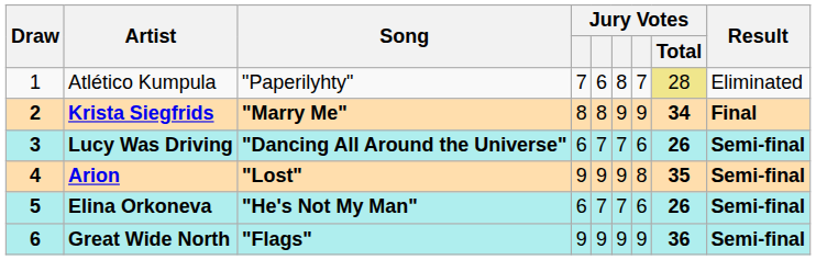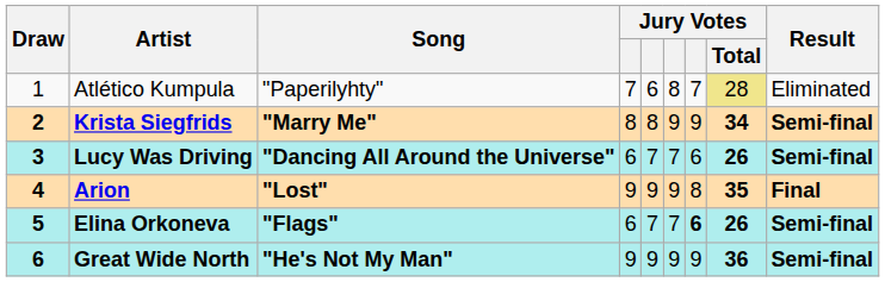Krista Siegfrids | Result: Final -> Semi-final
Arion | Result: Semi-final -> Final
Elina Orkoneva | Song: "He's Not My Man" -> "Flags"
Elina Orkoneva | column 7: normal -> bold
Great Wide North | Song: "Flags" -> "He's Not My Man"
